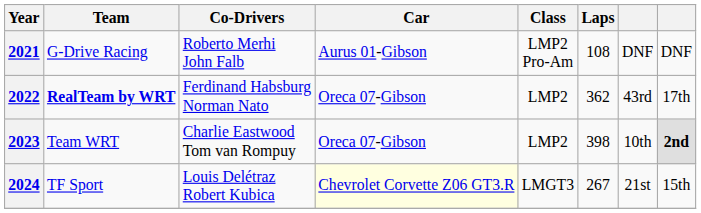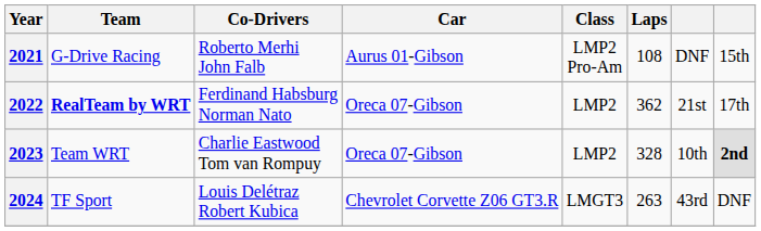2021 | column 8: DNF -> 15th
2022 | column 7: 43rd -> 21st
2023 | Laps: 398 -> 328
2024 | Car: lightyellow background -> no background
2024 | Laps: 267 -> 263
2024 | column 7: 21st -> 43rd
2024 | column 8: 15th -> DNF
